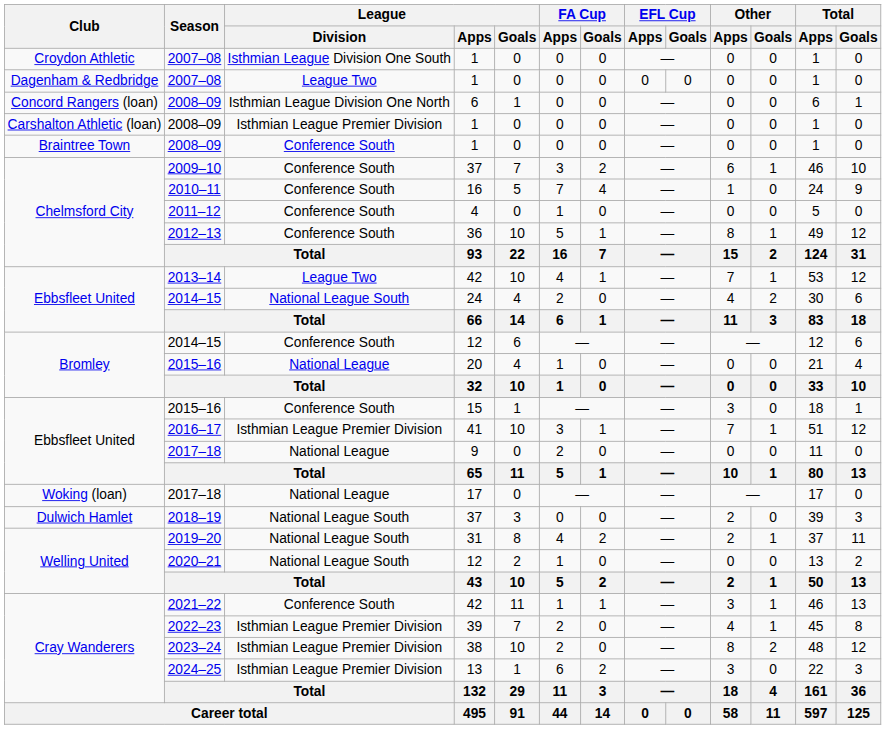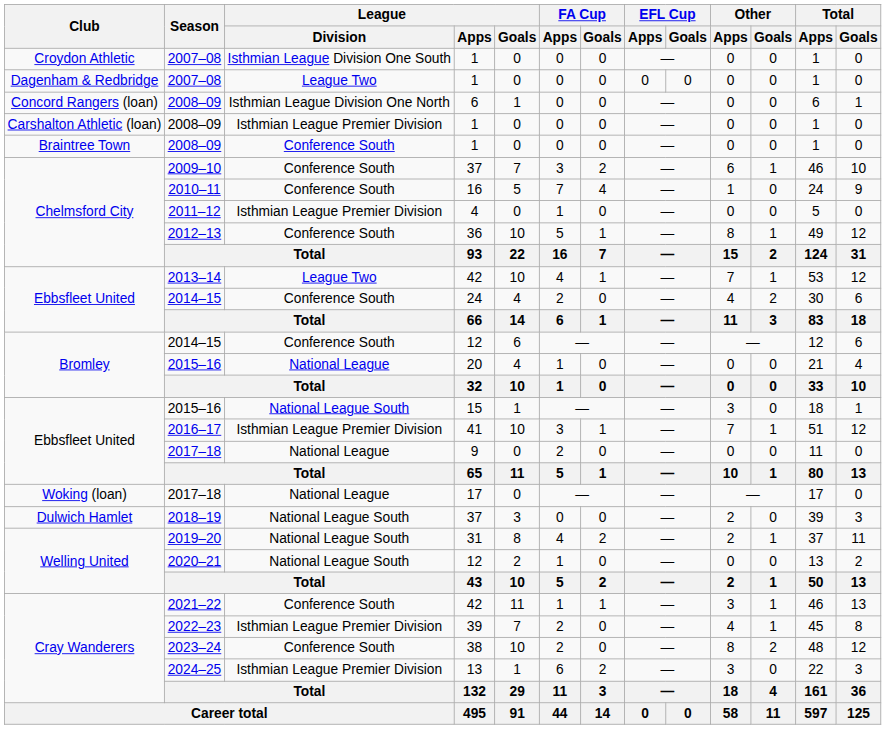2011–12 | League / Division: Conference South -> Isthmian League Premier Division
Ebbsfleet United / 2014–15 | League / Division: National League South -> Conference South
Ebbsfleet United / 2015–16 | League / Division: Conference South -> National League South
2023–24 | League / Division: Isthmian League Premier Division -> Conference South
